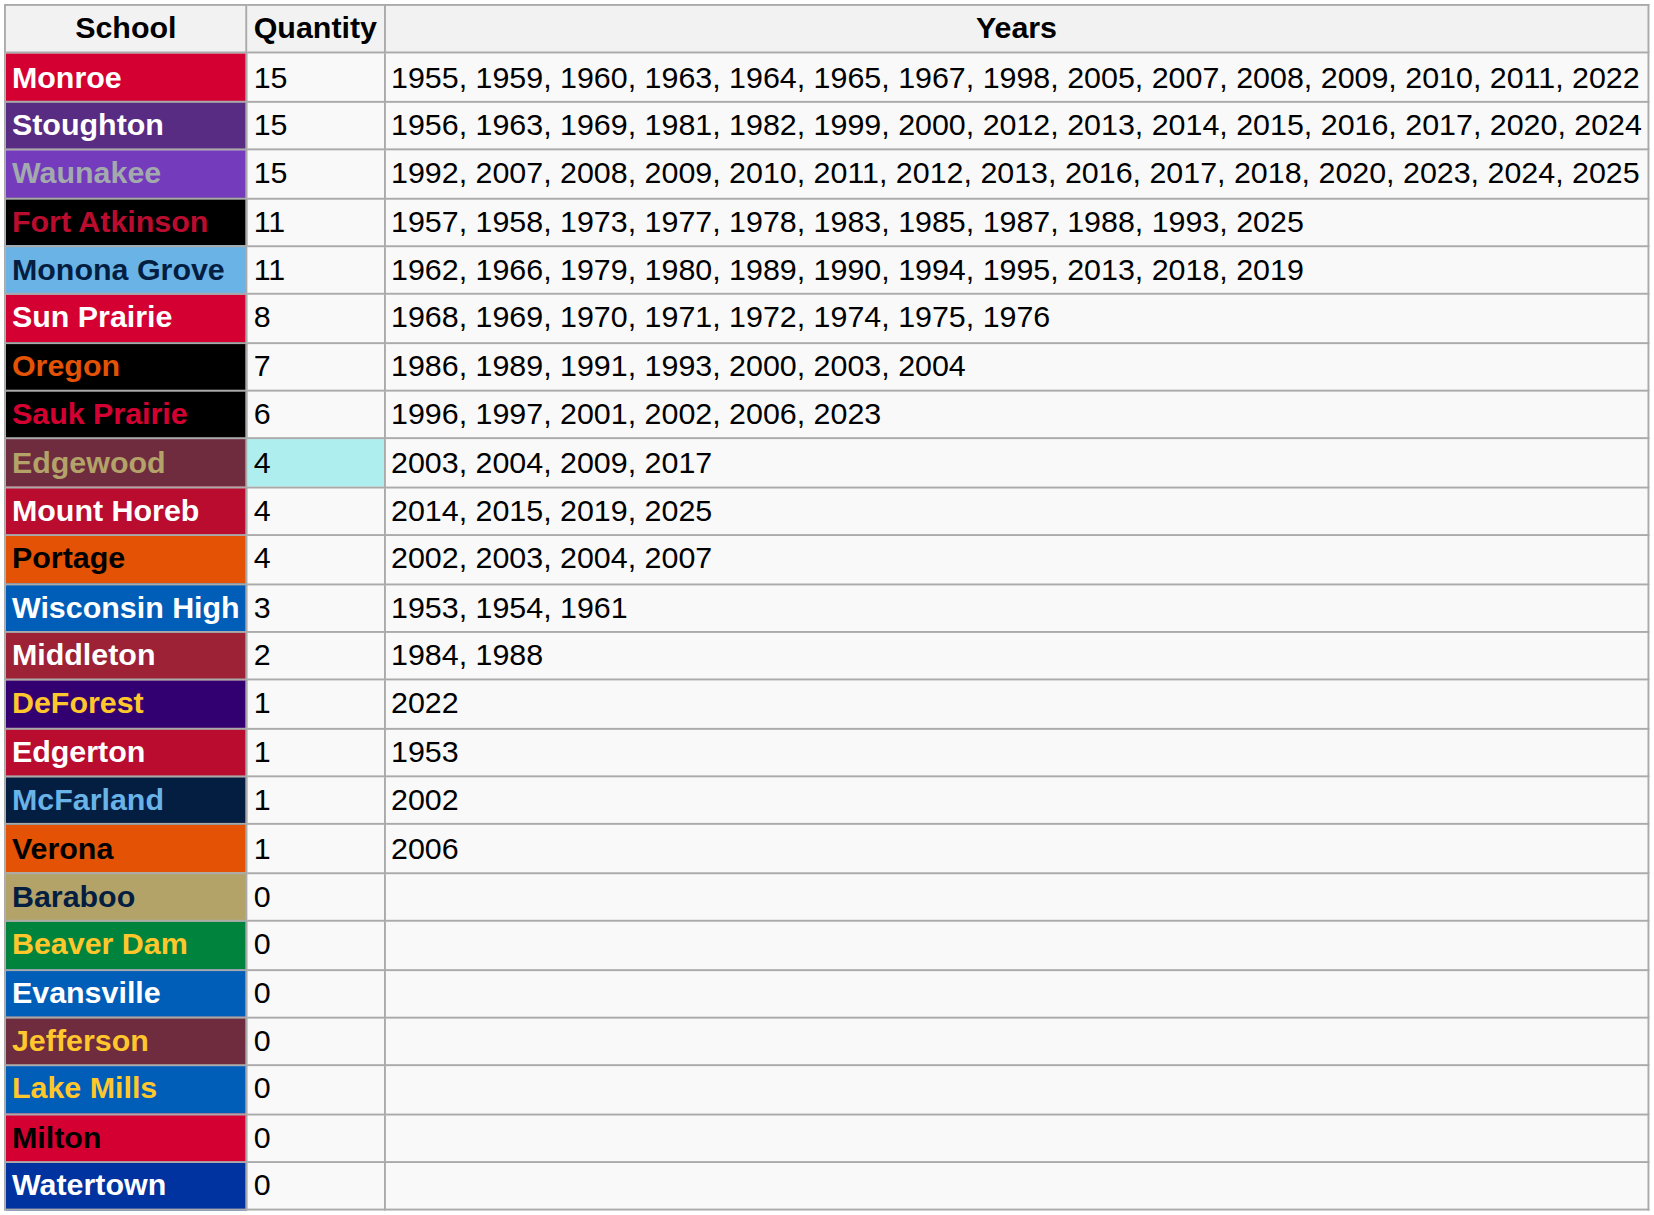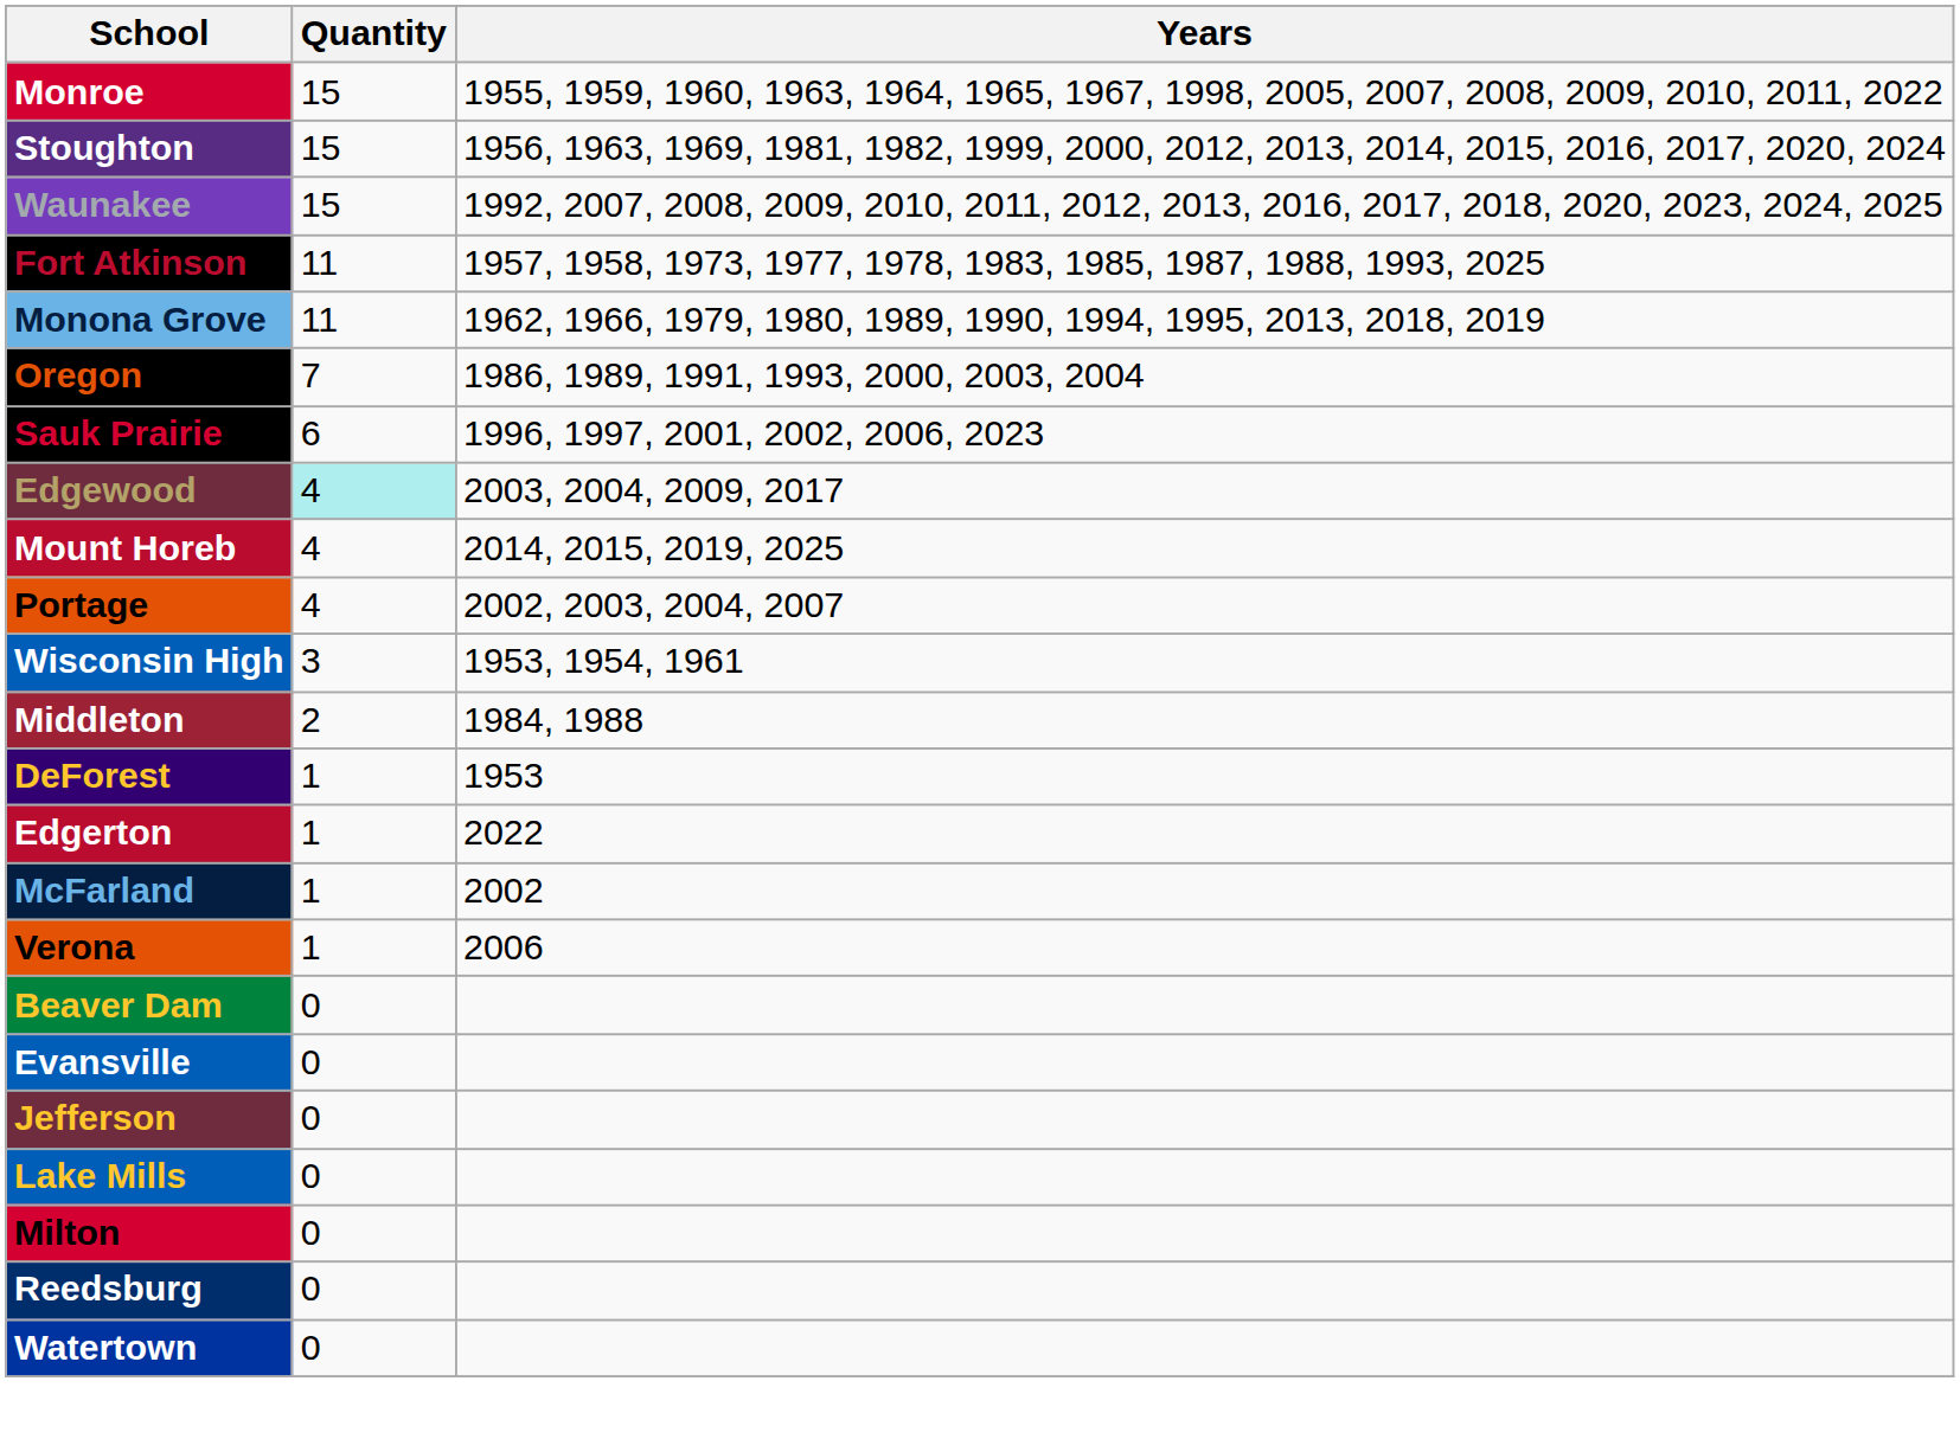- row: Sun Prairie | 8 | 1968, 1969, 1970, 1971, 1972, 1974, 1975, 1976
DeForest | Years: 2022 -> 1953
Edgerton | Years: 1953 -> 2022
- row: Baraboo | 0
+ row: Reedsburg | 0
